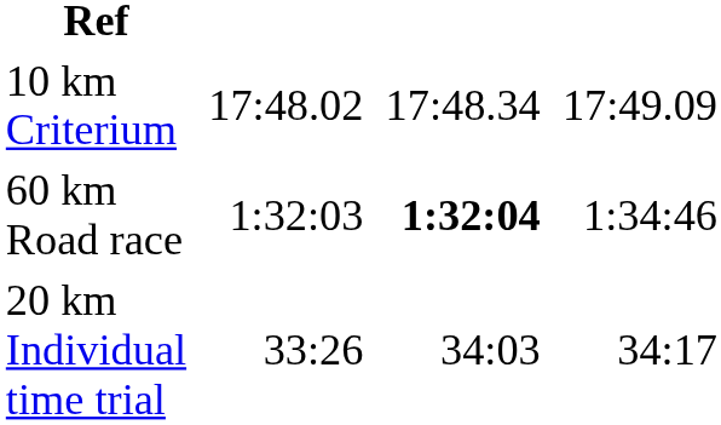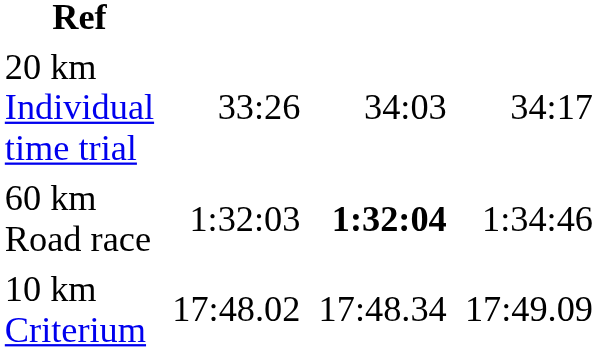rows swapped: 20 km Individual time trial <-> 10 km Criterium
